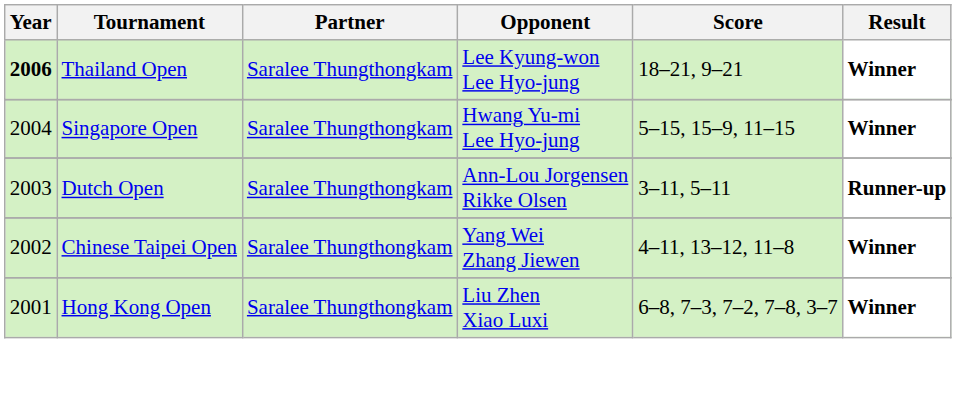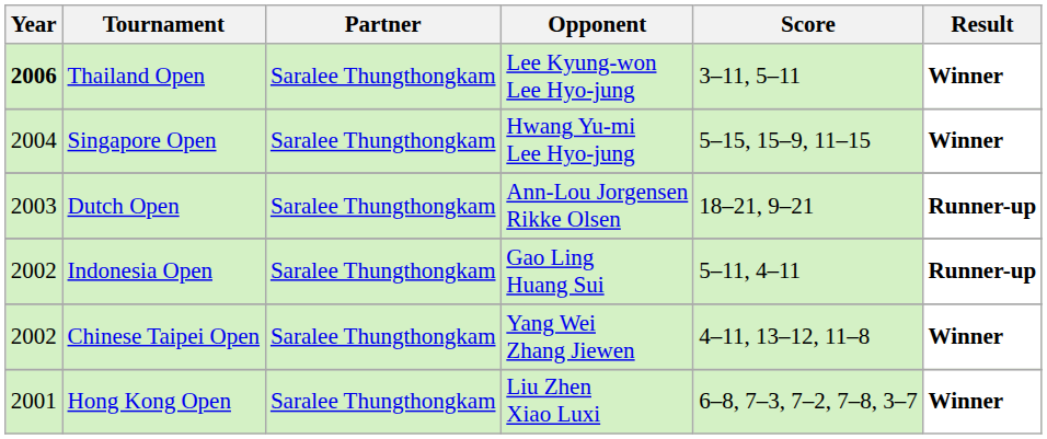Thailand Open | Score: 18–21, 9–21 -> 3–11, 5–11
Dutch Open | Score: 3–11, 5–11 -> 18–21, 9–21
+ row: 2002 | Indonesia Open | Saralee Thungthongkam | Gao Ling Huang Sui | 5–11, 4–11 | Runner-up
